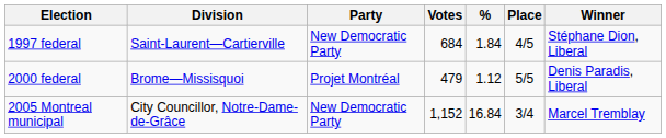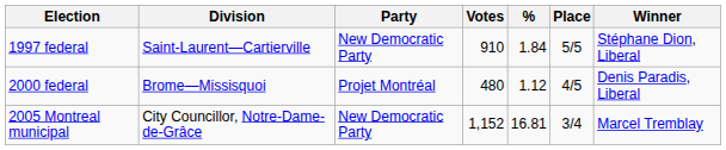1997 federal | Votes: 684 -> 910
1997 federal | Place: 4/5 -> 5/5
2000 federal | Votes: 479 -> 480
2000 federal | Place: 5/5 -> 4/5
2005 Montreal municipal | %: 16.84 -> 16.81
